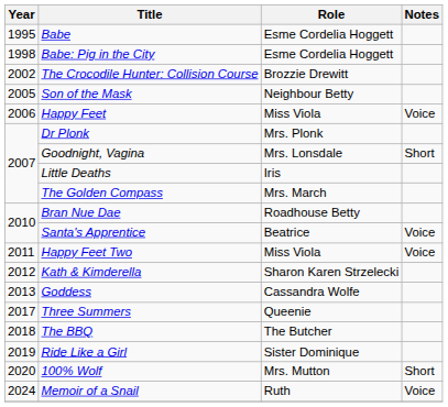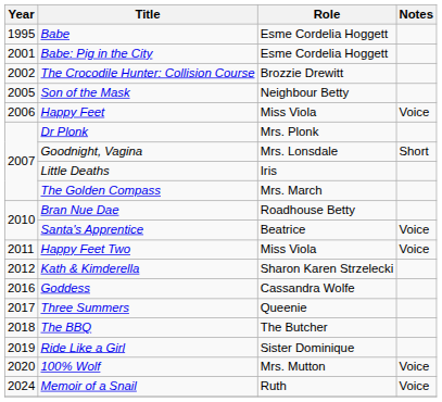Babe: Pig in the City | Year: 1998 -> 2001
Goddess | Year: 2013 -> 2016
100% Wolf | Notes: Short -> Voice
